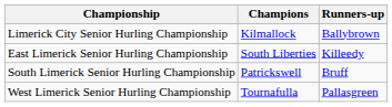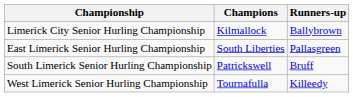East Limerick Senior Hurling Championship | Runners-up: Killeedy -> Pallasgreen
West Limerick Senior Hurling Championship | Runners-up: Pallasgreen -> Killeedy
